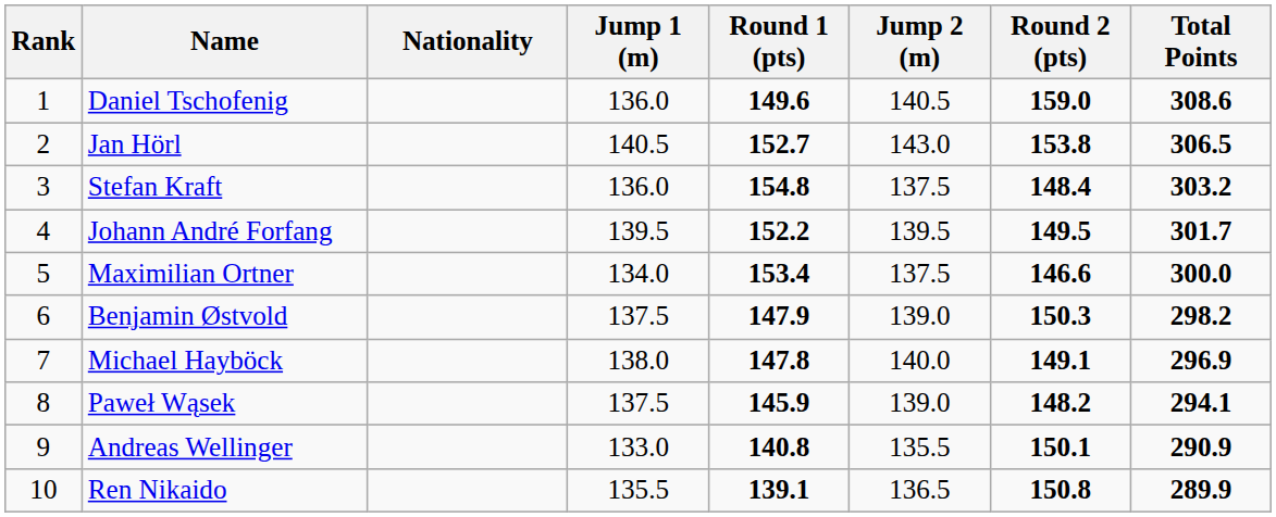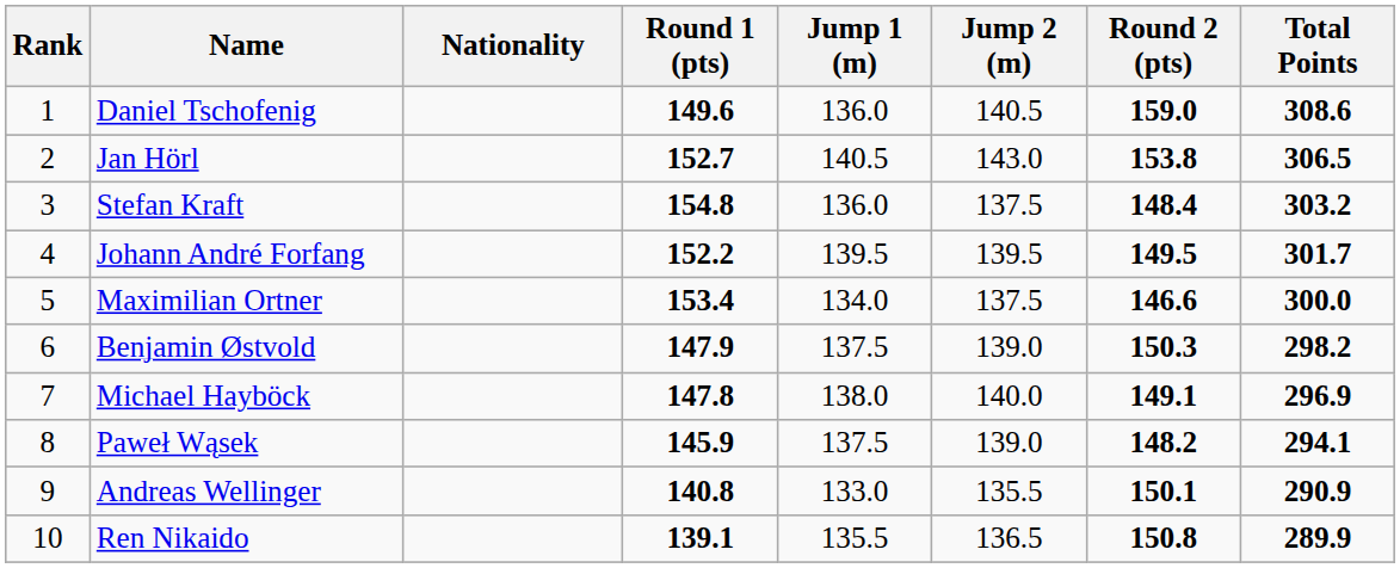columns swapped: Jump 1 (m) <-> Round 1 (pts)
